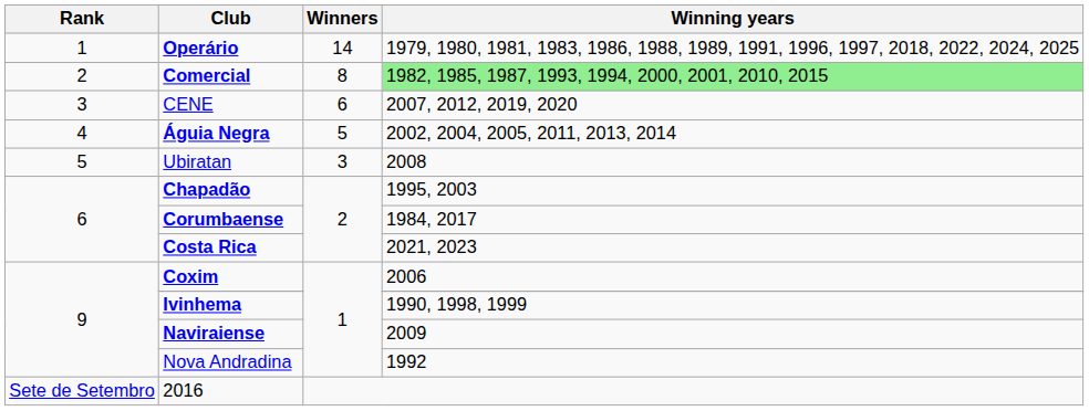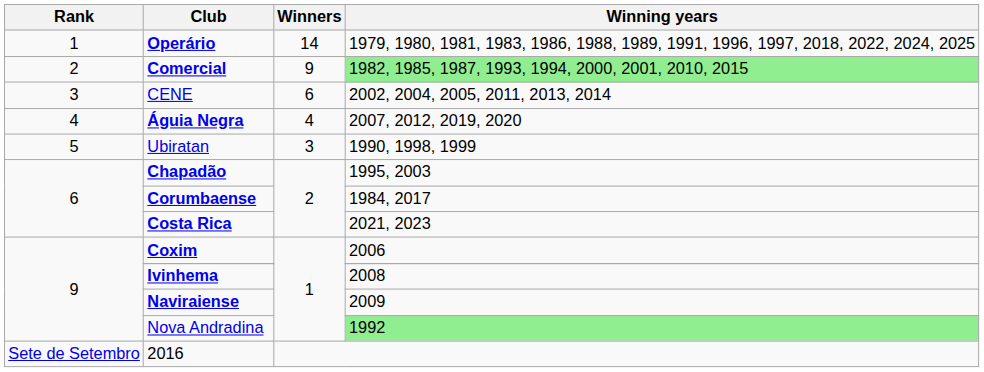Comercial | Winners: 8 -> 9
CENE | Winning years: 2007, 2012, 2019, 2020 -> 2002, 2004, 2005, 2011, 2013, 2014
Águia Negra | Winners: 5 -> 4
Águia Negra | Winning years: 2002, 2004, 2005, 2011, 2013, 2014 -> 2007, 2012, 2019, 2020
Ubiratan | Winning years: 2008 -> 1990, 1998, 1999
Ivinhema | Winning years: 1990, 1998, 1999 -> 2008
Nova Andradina | Winning years: no background -> lightgreen background
